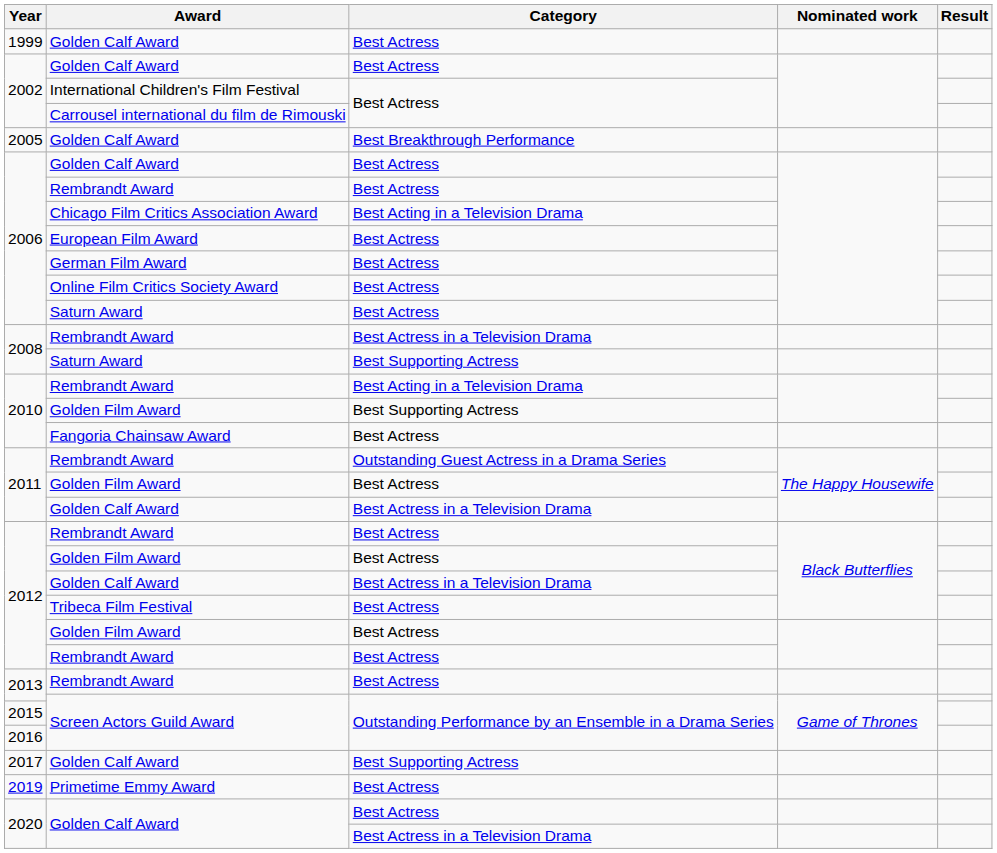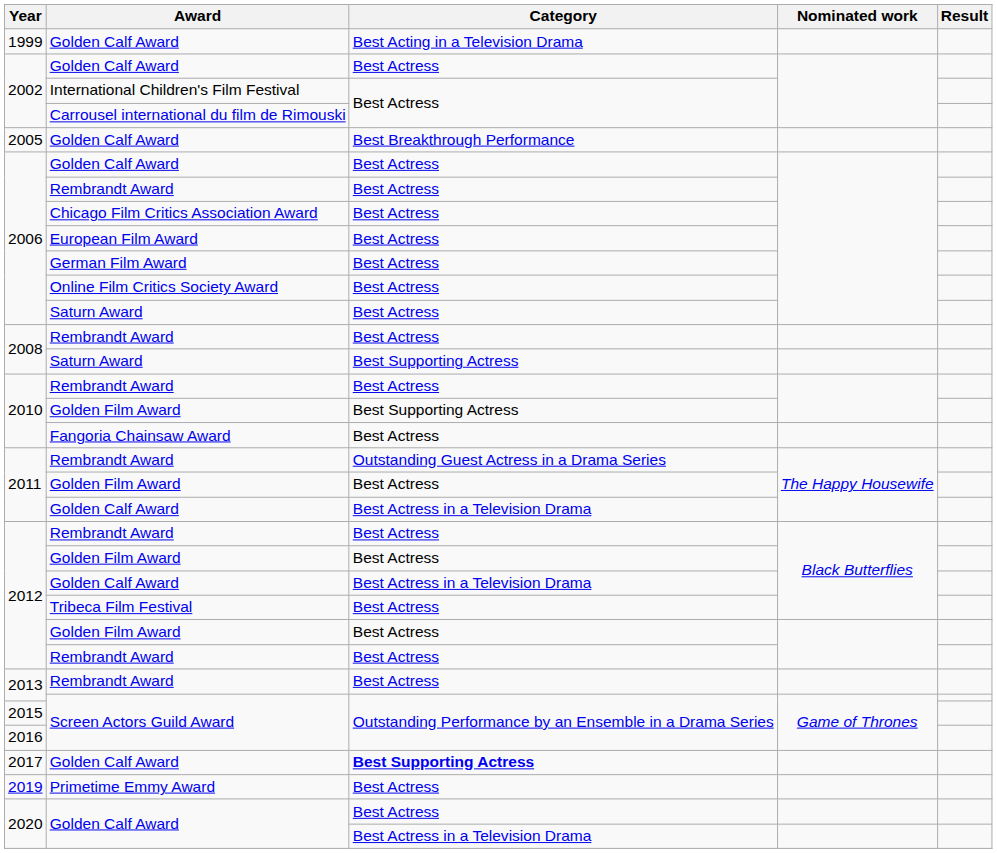1999 | Category: Best Actress -> Best Acting in a Television Drama
2006 / Chicago Film Critics Association Award | Category: Best Acting in a Television Drama -> Best Actress
2008 / Rembrandt Award | Category: Best Actress in a Television Drama -> Best Actress
2010 / Rembrandt Award | Category: Best Acting in a Television Drama -> Best Actress
2017 | Category: normal -> bold
